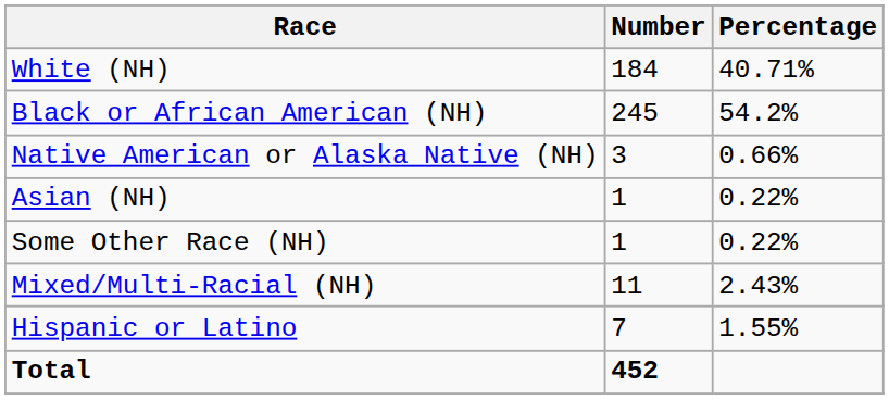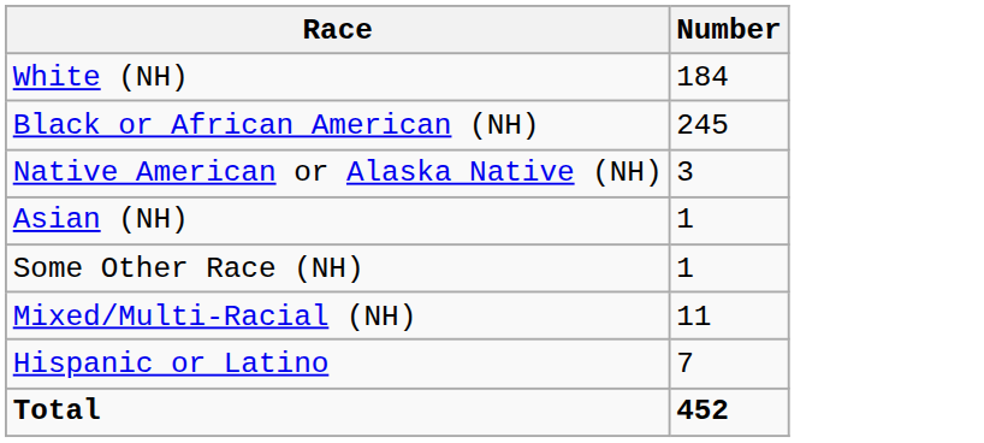- column: Percentage | 40.71% | 54.2% | 0.66% | 0.22% | 0.22% | 2.43% | 1.55%
